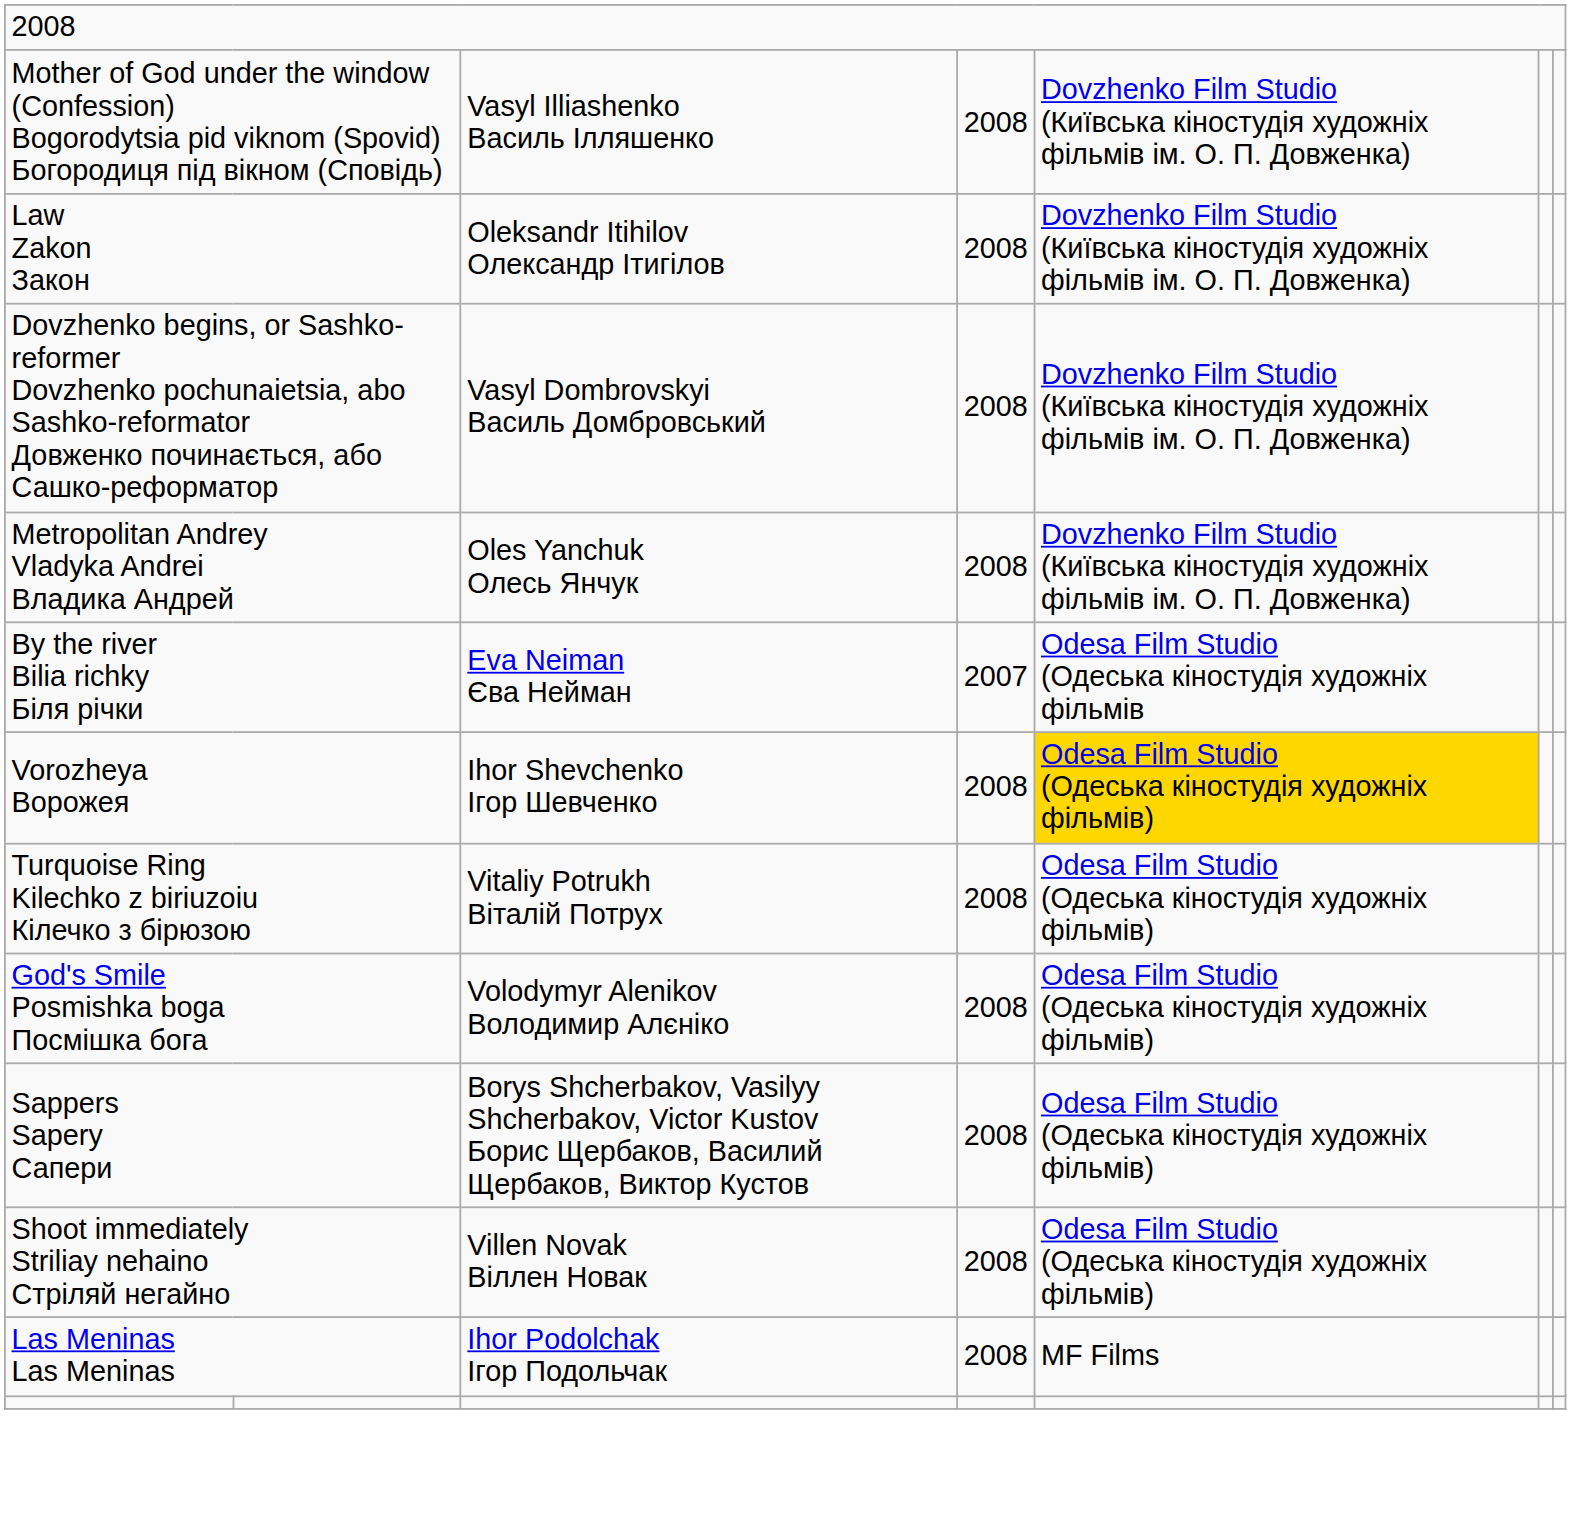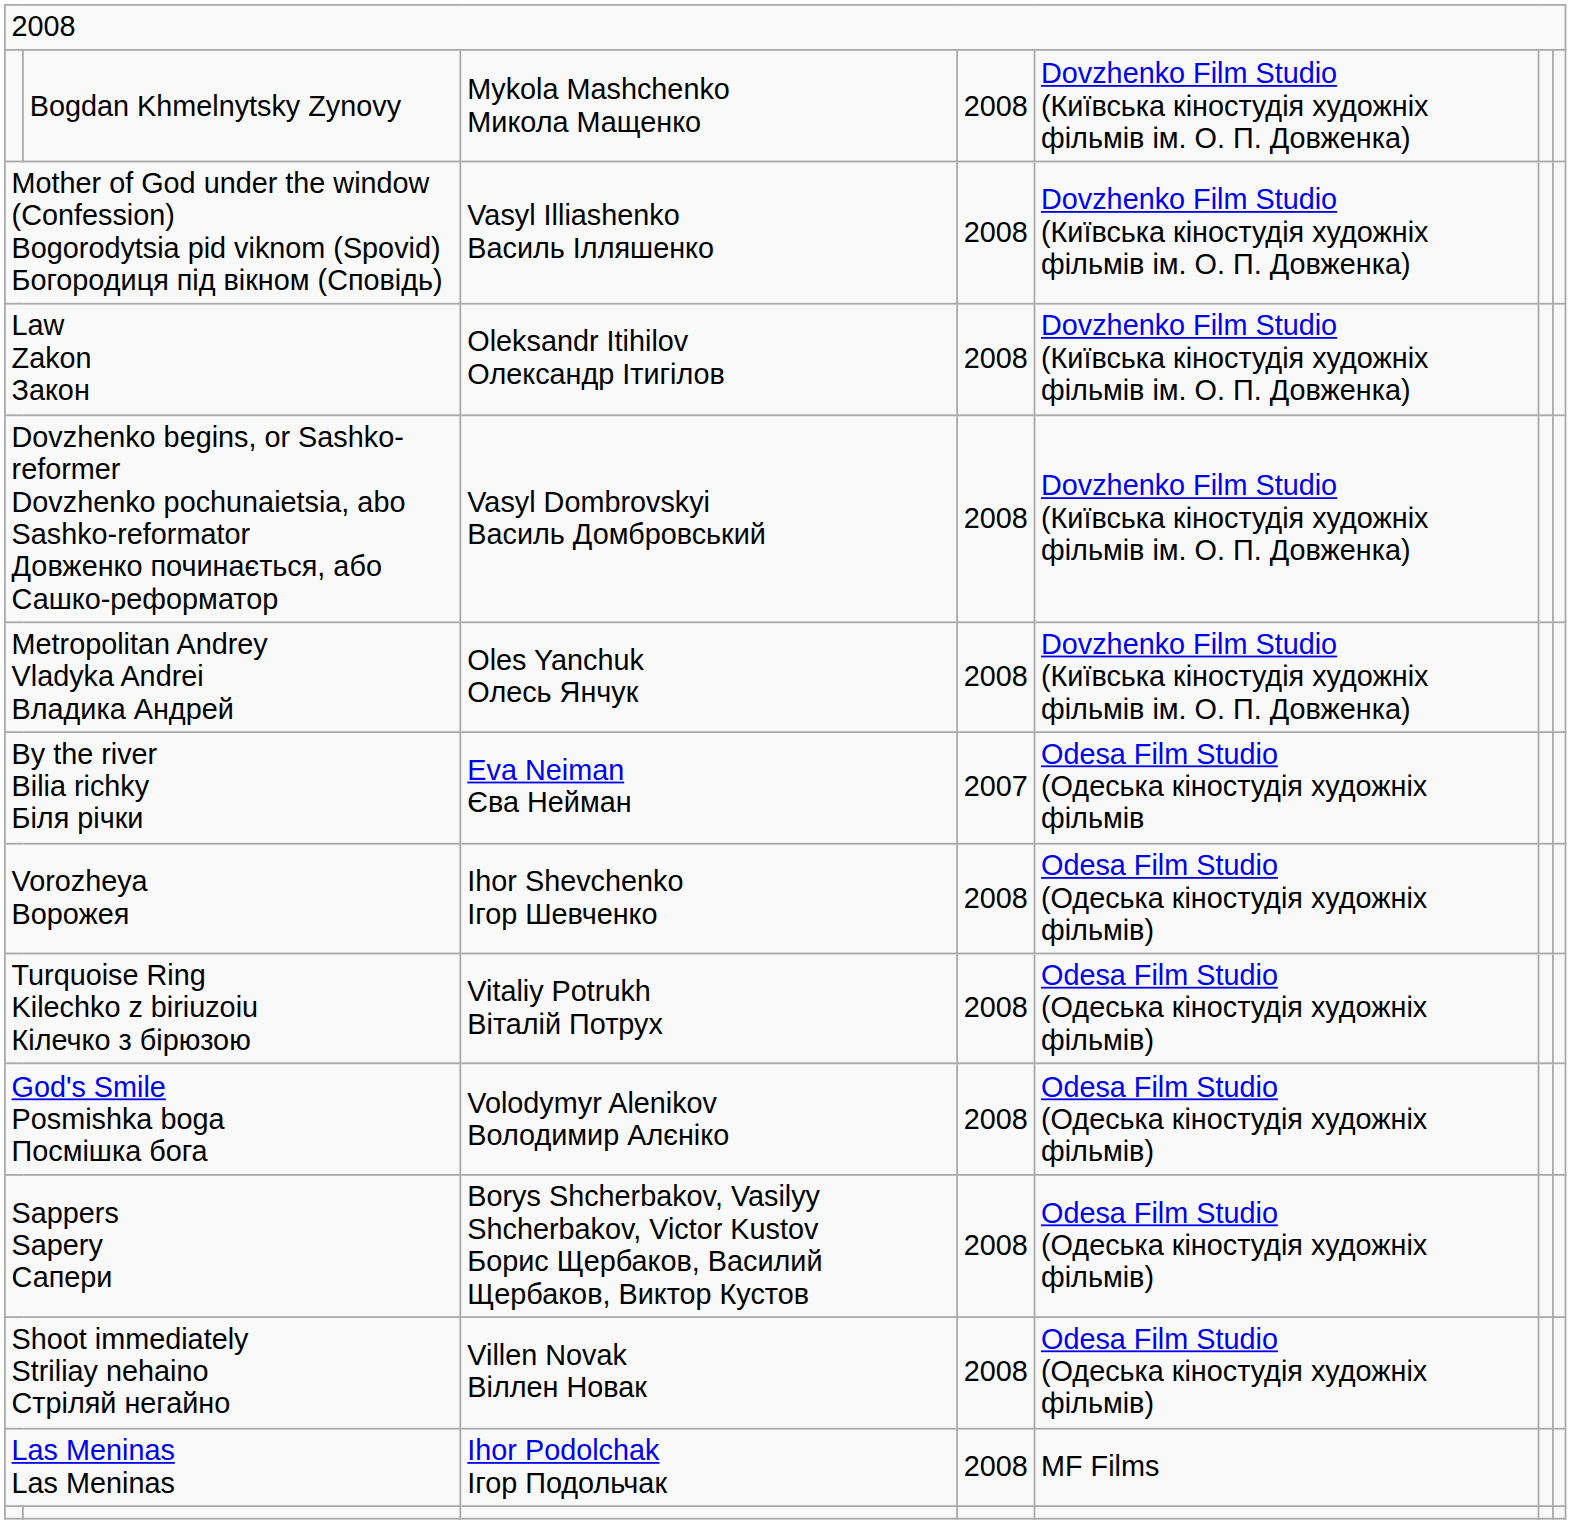+ row: Bogdan Khmelnytsky Zynovy | Mykola Mashchenko Микола Мащенко | 2008 | Dovzhenko Film Studio (Київська кіностудія художніх фільмів ім. О. П. Довженка)
Vorozheya Ворожея | column 5: gold background -> no background
